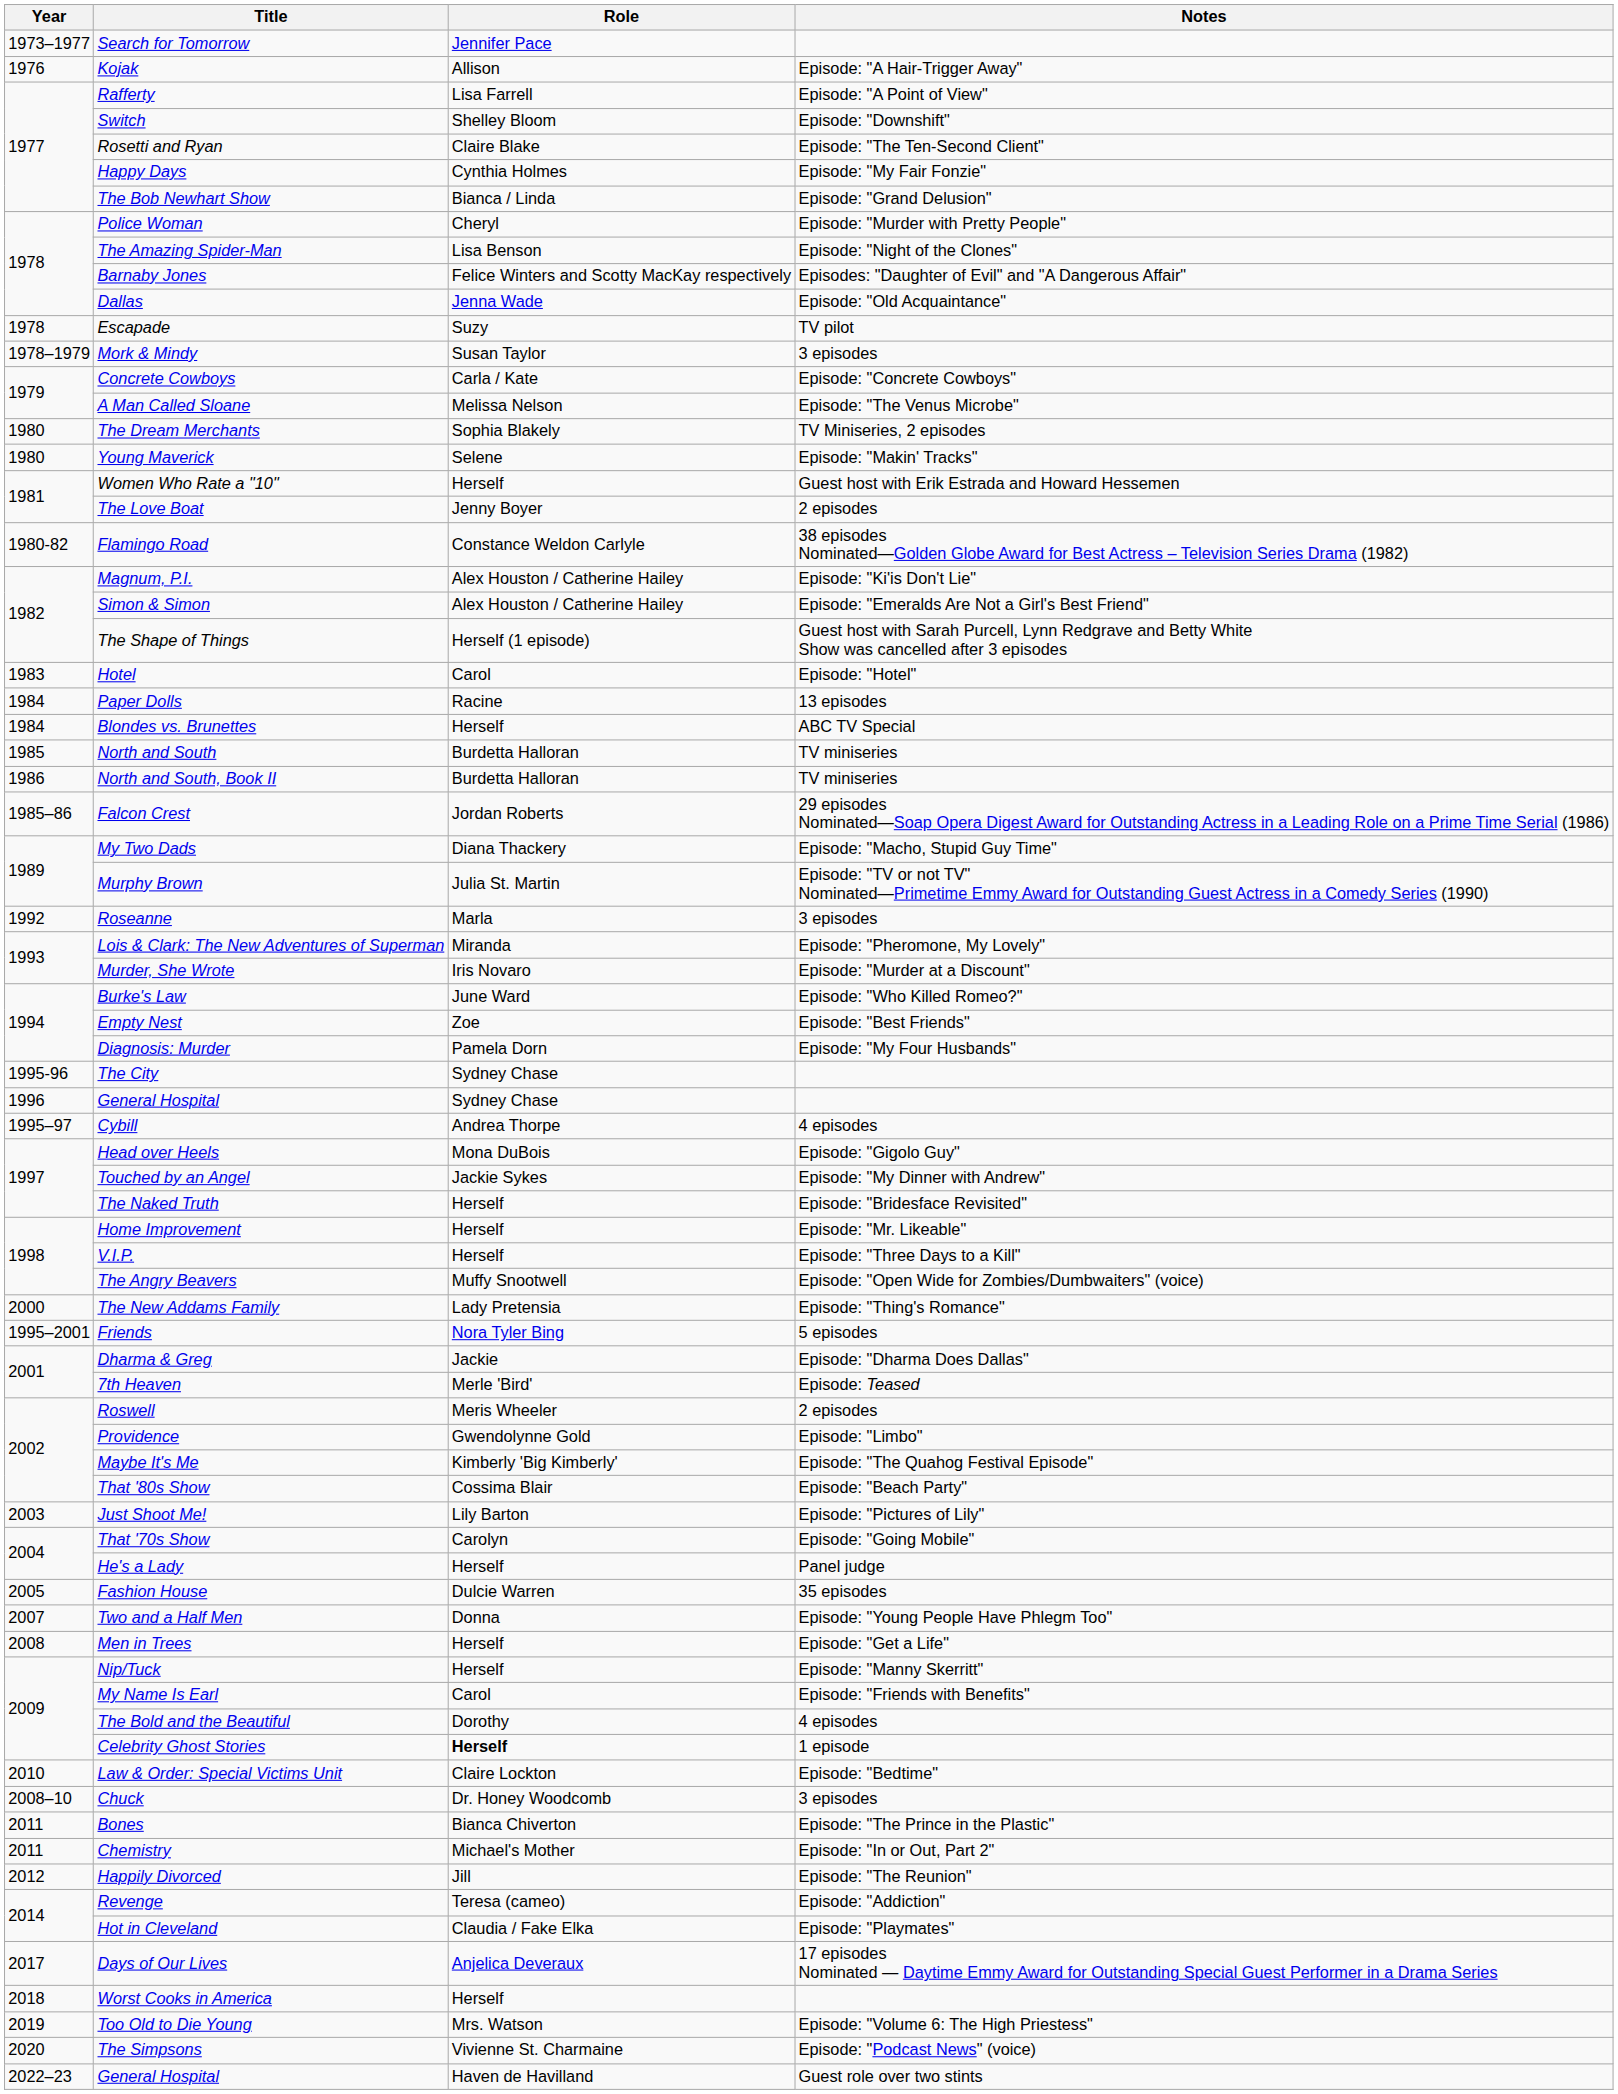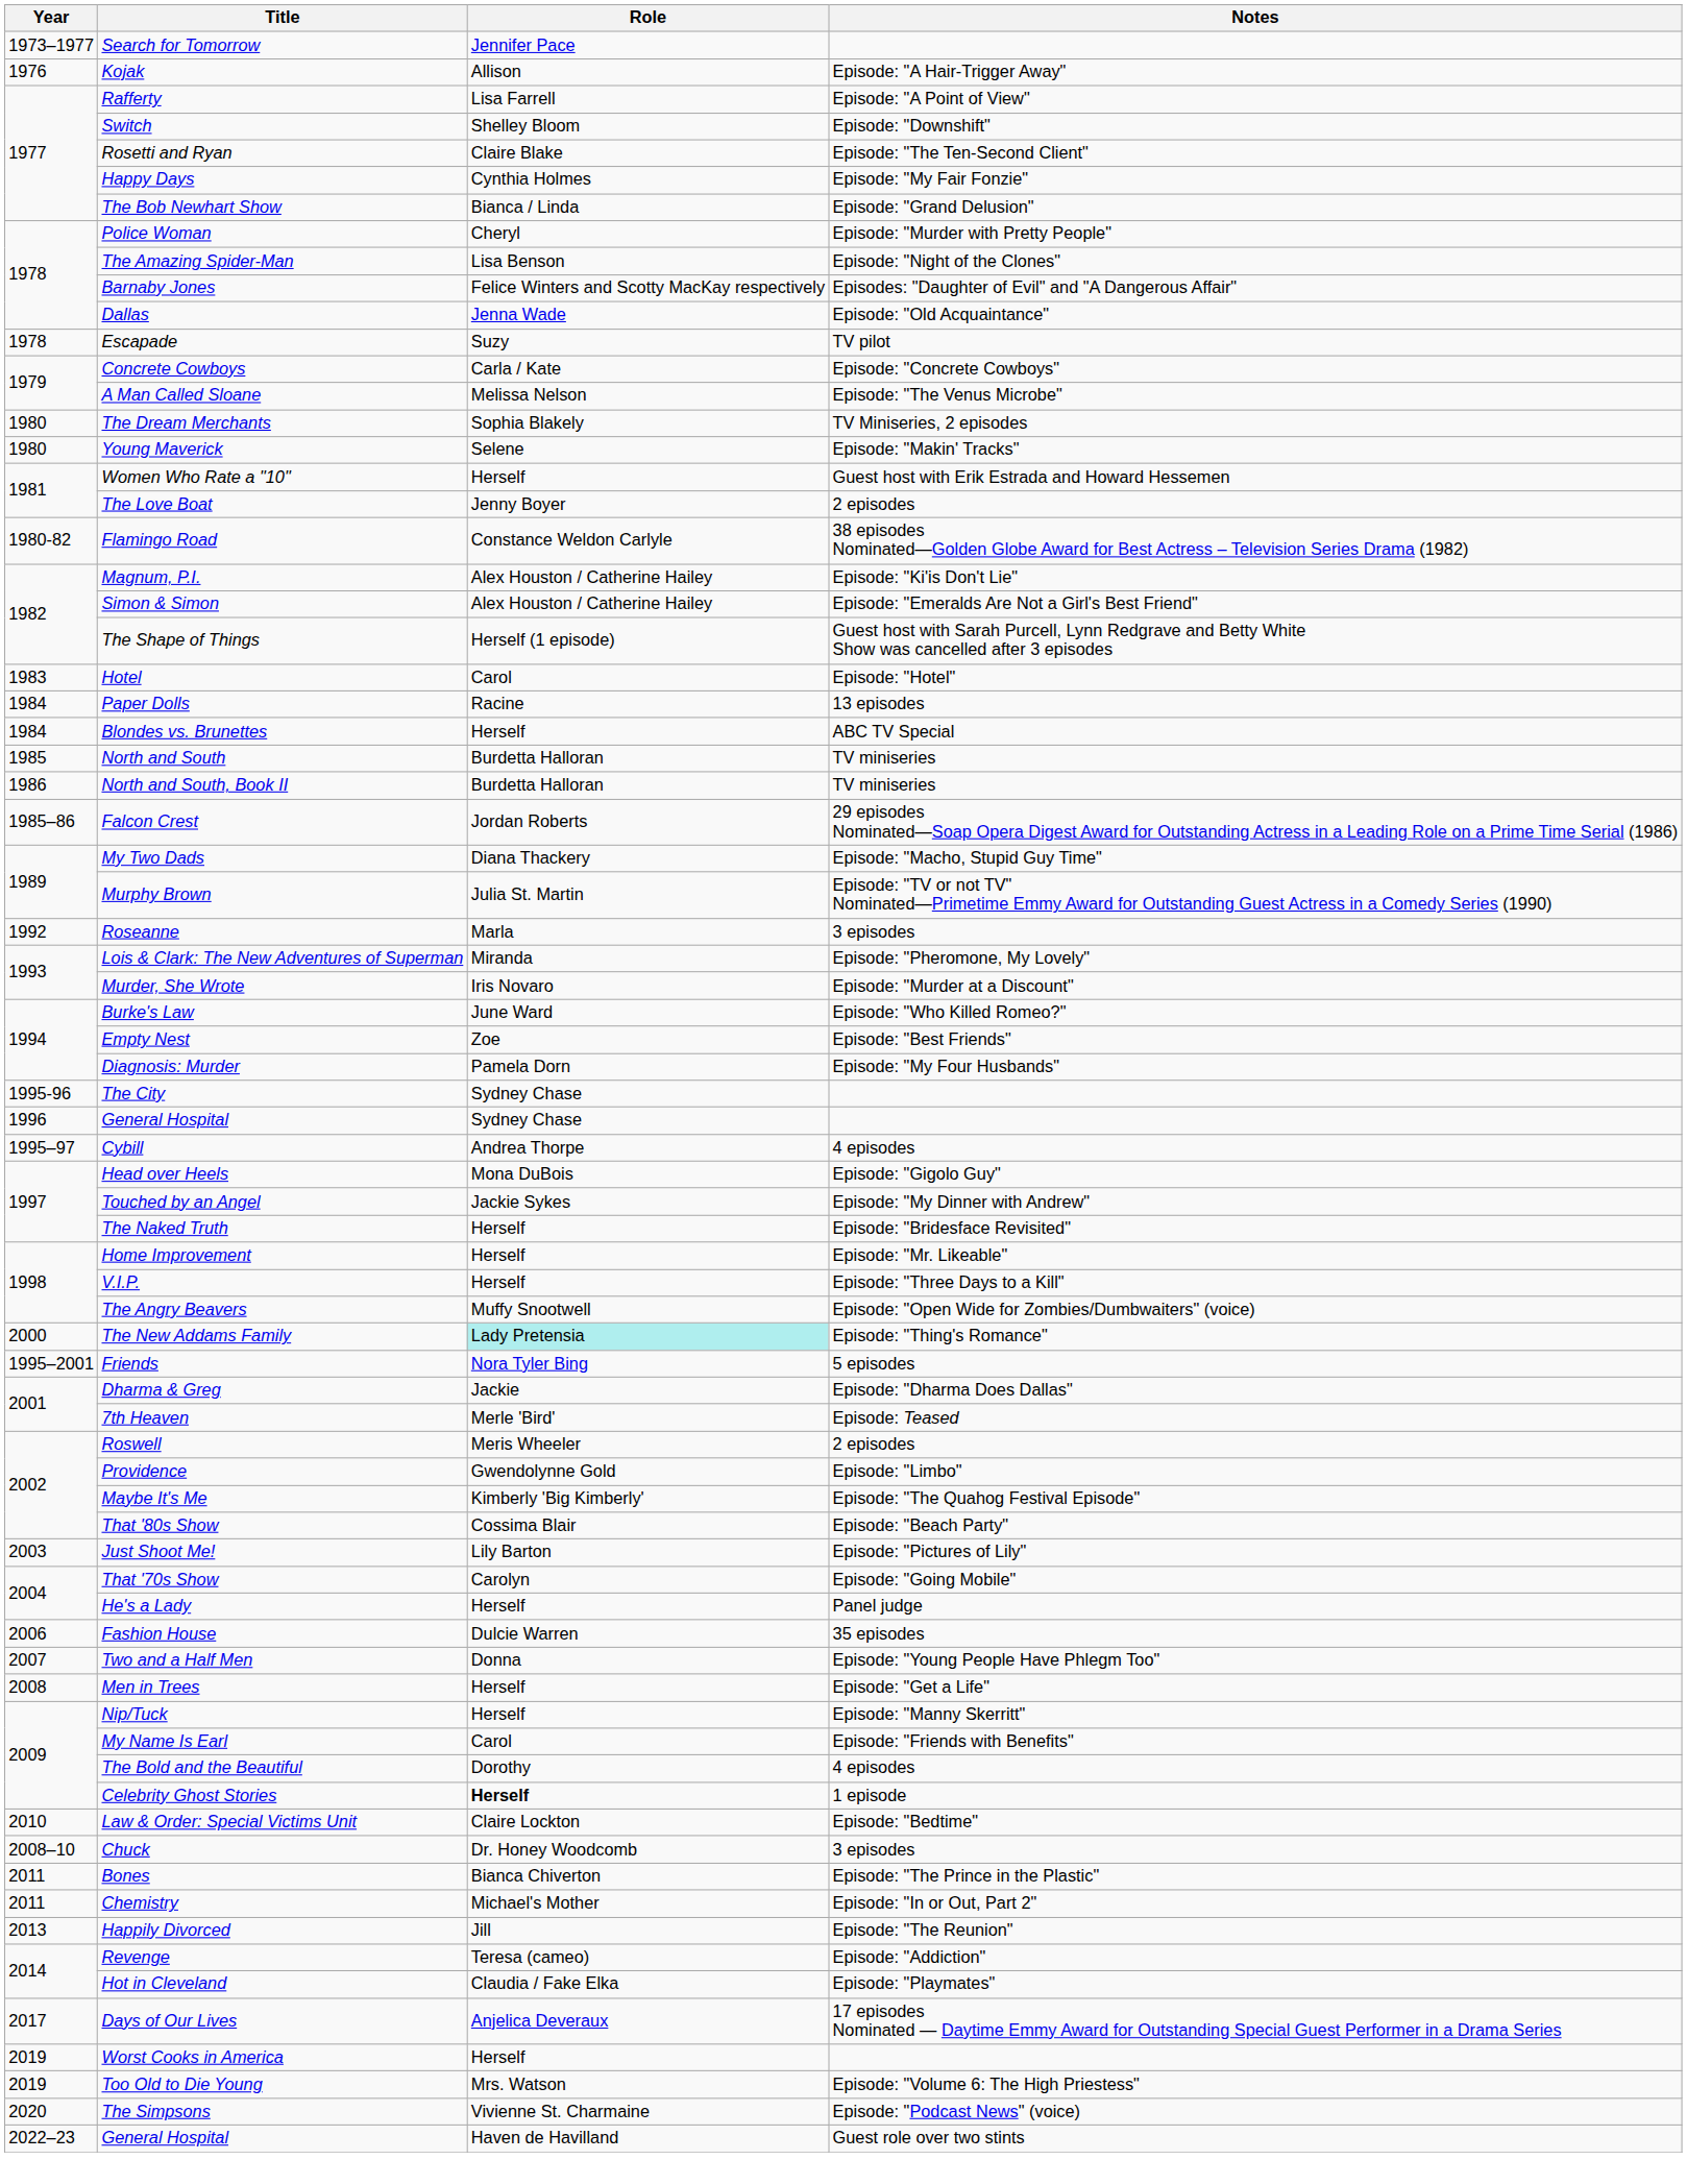- row: 1978–1979 | Mork & Mindy | Susan Taylor | 3 episodes
The New Addams Family | Role: no background -> paleturquoise background
Fashion House | Year: 2005 -> 2006
Happily Divorced | Year: 2012 -> 2013
Worst Cooks in America | Year: 2018 -> 2019
